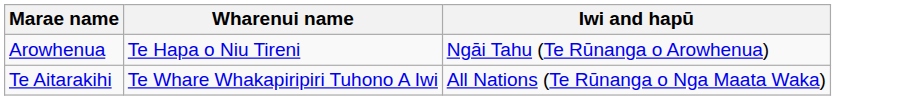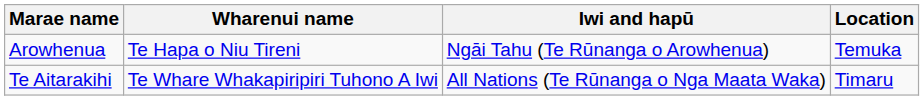+ column: Location | Temuka | Timaru
